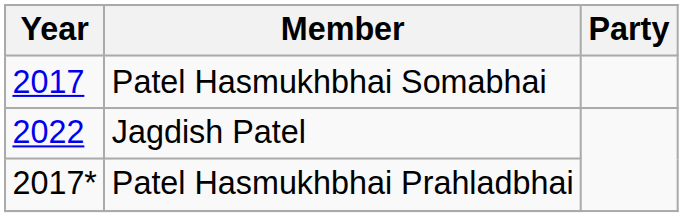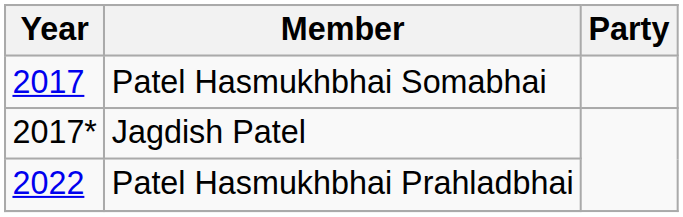Jagdish Patel | Year: 2022 -> 2017*
Patel Hasmukhbhai Prahladbhai | Year: 2017* -> 2022
